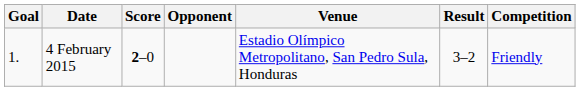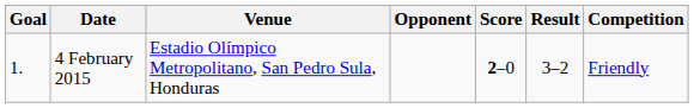columns swapped: Venue <-> Score
